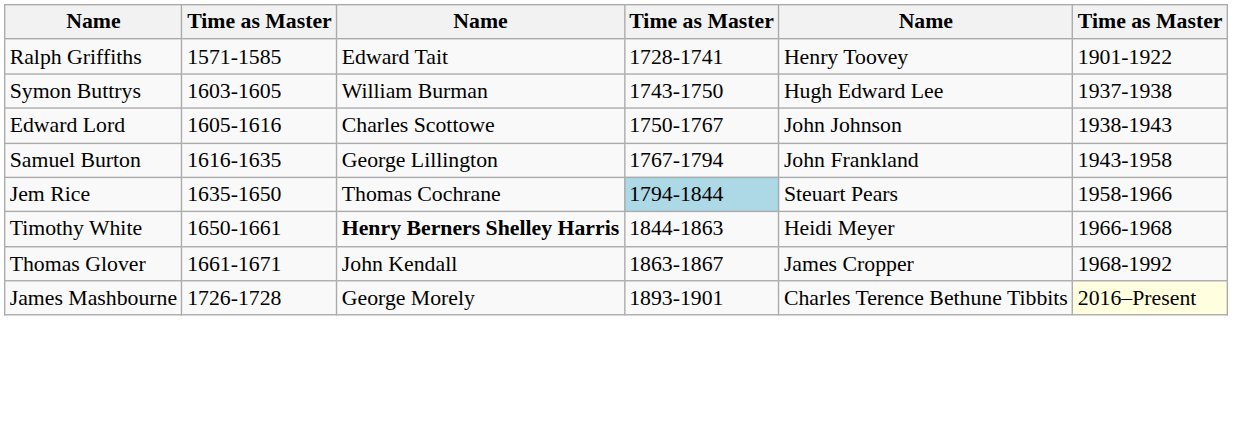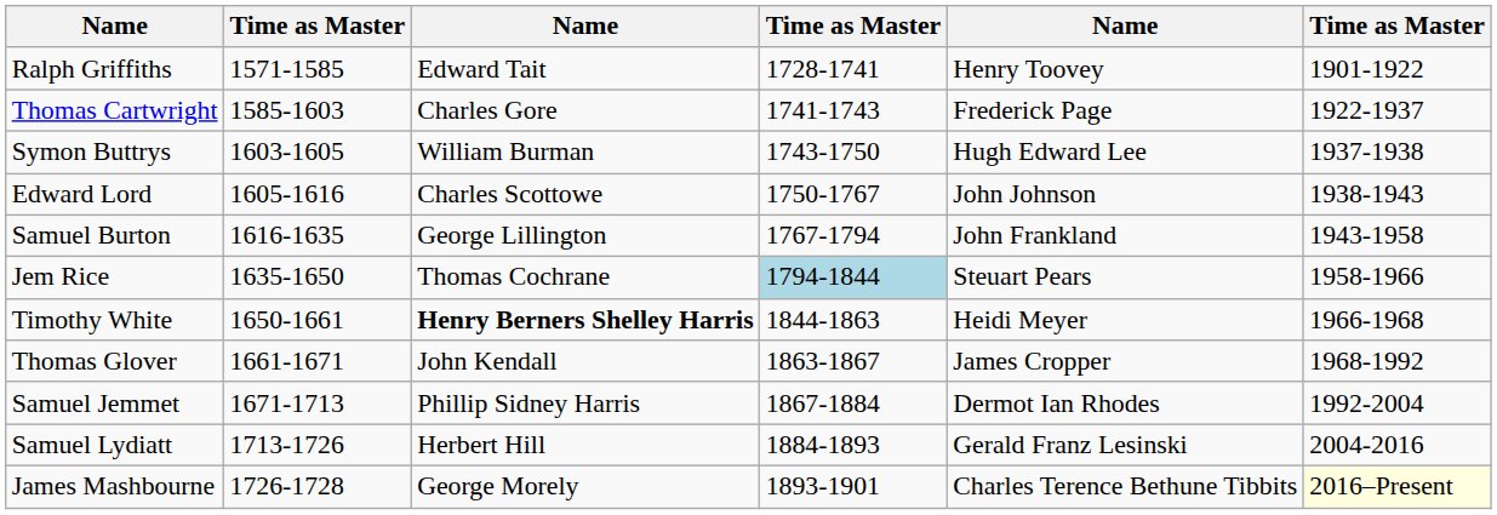+ row: Thomas Cartwright | 1585-1603 | Charles Gore | 1741-1743 | Frederick Page | 1922-1937
+ row: Samuel Jemmet | 1671-1713 | Phillip Sidney Harris | 1867-1884 | Dermot Ian Rhodes | 1992-2004
+ row: Samuel Lydiatt | 1713-1726 | Herbert Hill | 1884-1893 | Gerald Franz Lesinski | 2004-2016
